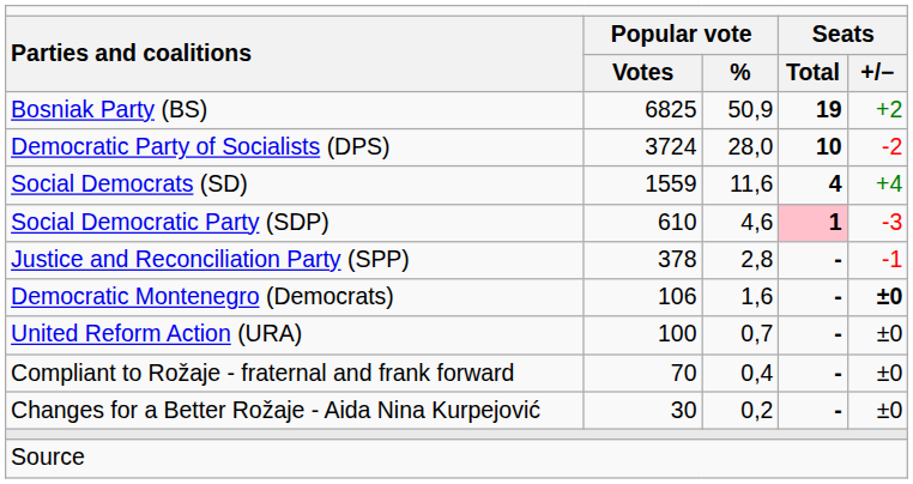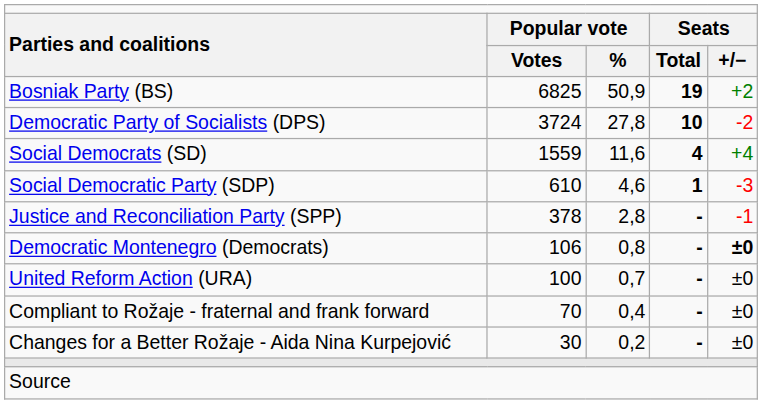Democratic Party of Socialists (DPS) | column 3: 28,0 -> 27,8
Social Democratic Party (SDP) | column 4: pink background -> no background
Democratic Montenegro (Democrats) | column 3: 1,6 -> 0,8
